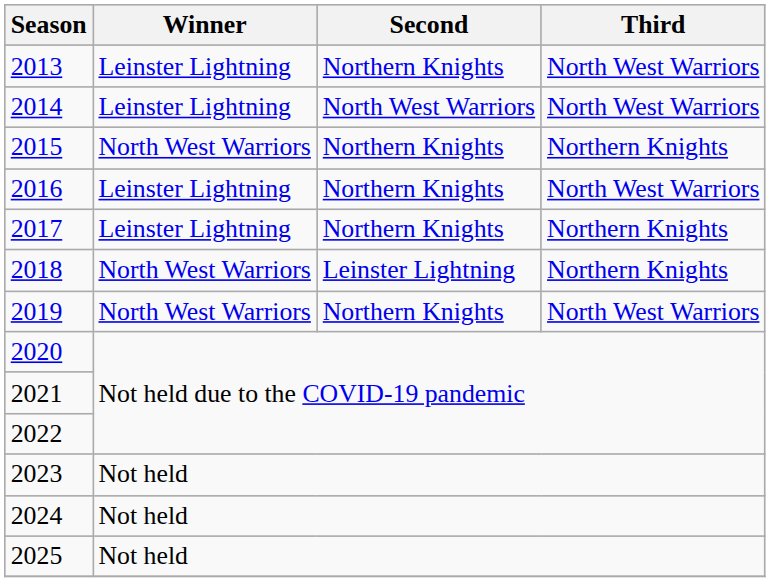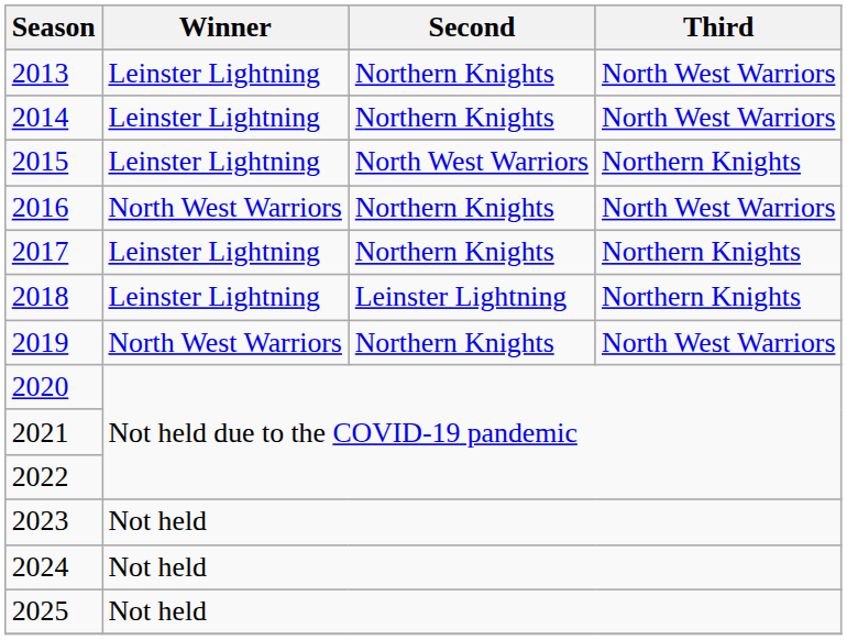2014 | Second: North West Warriors -> Northern Knights
2015 | Winner: North West Warriors -> Leinster Lightning
2015 | Second: Northern Knights -> North West Warriors
2016 | Winner: Leinster Lightning -> North West Warriors
2018 | Winner: North West Warriors -> Leinster Lightning
